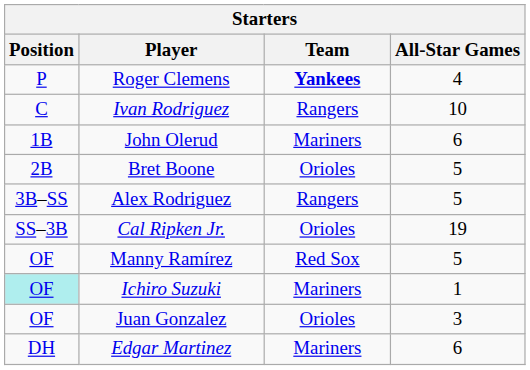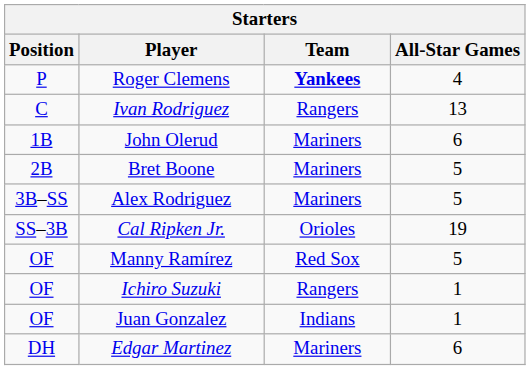Ivan Rodriguez | All-Star Games: 10 -> 13
Bret Boone | Team: Orioles -> Mariners
Alex Rodriguez | Team: Rangers -> Mariners
Ichiro Suzuki | Position: paleturquoise background -> no background
Ichiro Suzuki | Team: Mariners -> Rangers
Juan Gonzalez | Team: Orioles -> Indians
Juan Gonzalez | All-Star Games: 3 -> 1
